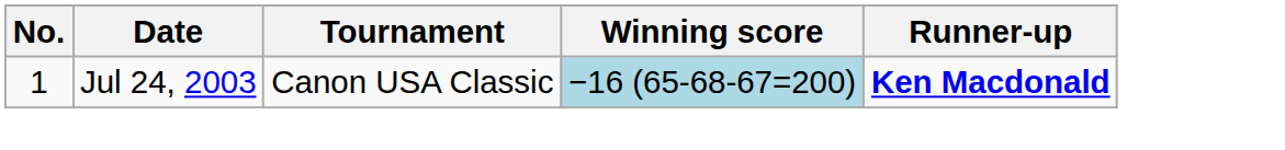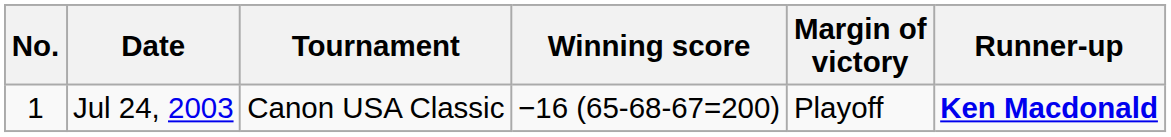+ column: Margin of victory | Playoff
Jul 24, 2003 | Winning score: lightblue background -> no background
